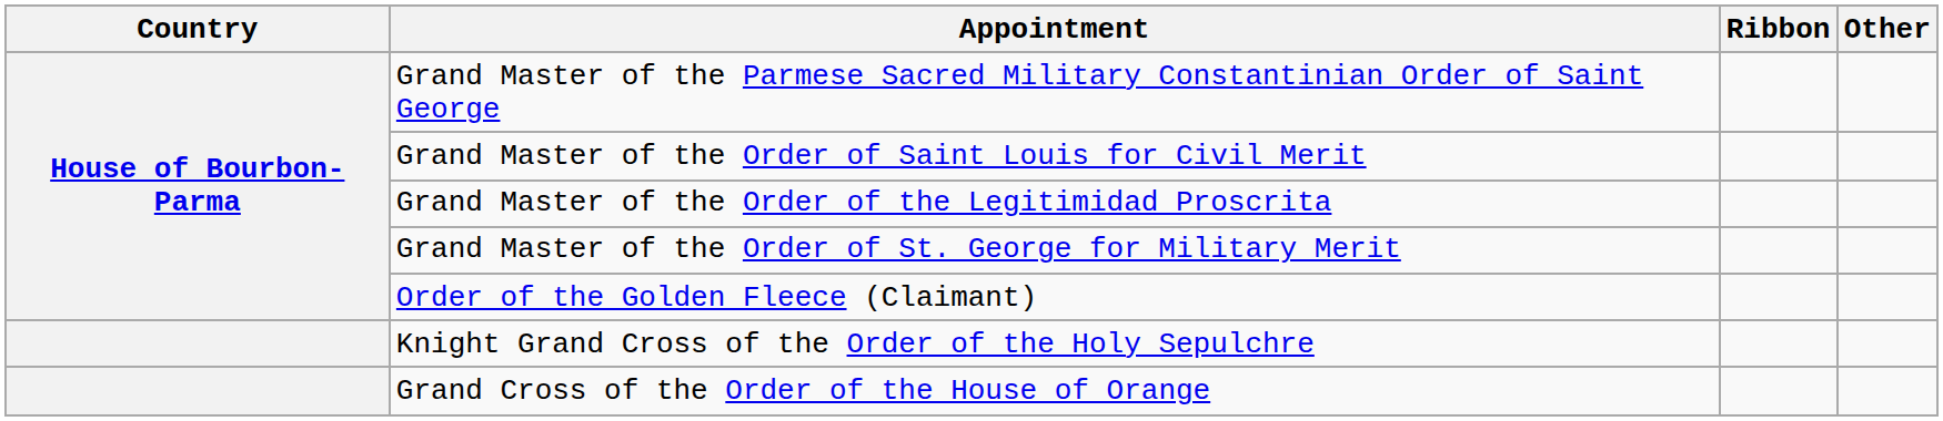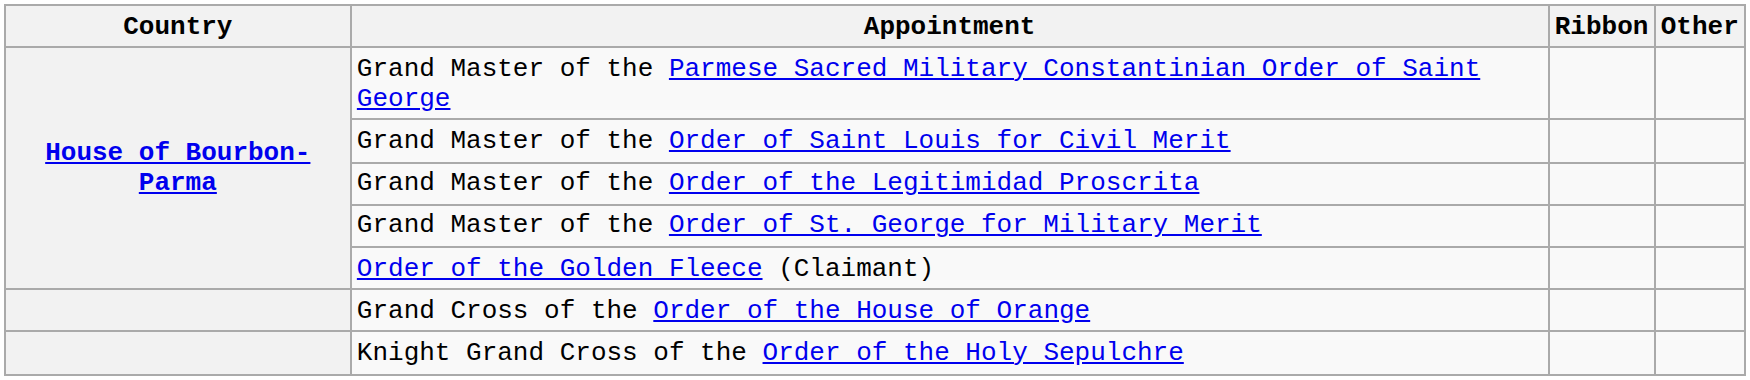rows swapped: Knight Grand Cross of the Order of the Holy Sepulchre <-> Grand Cross of the Order of the House of Orange
